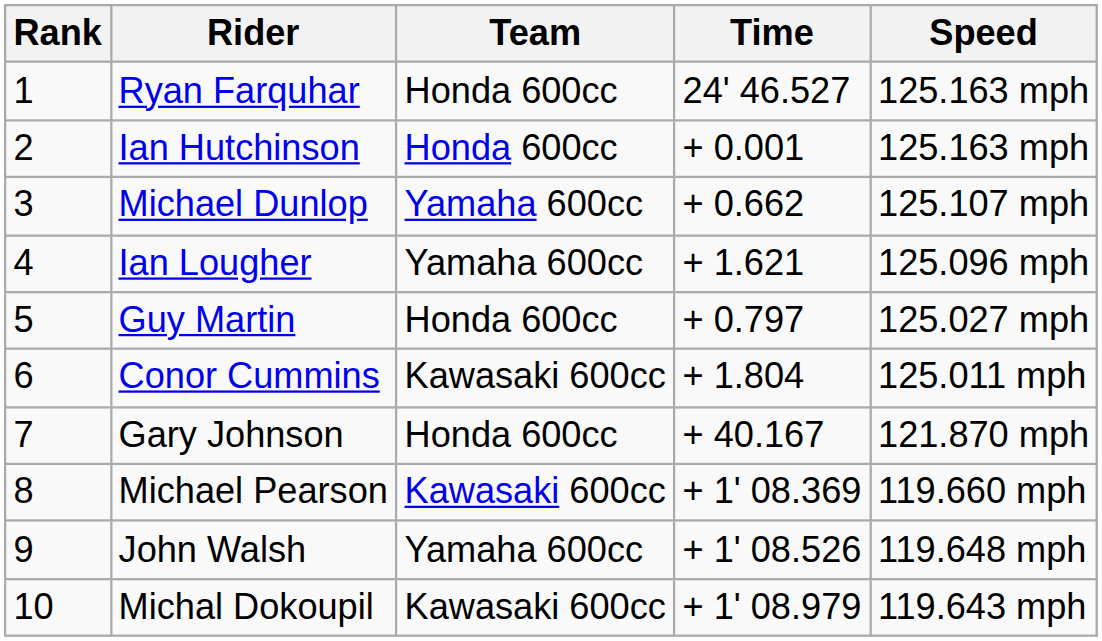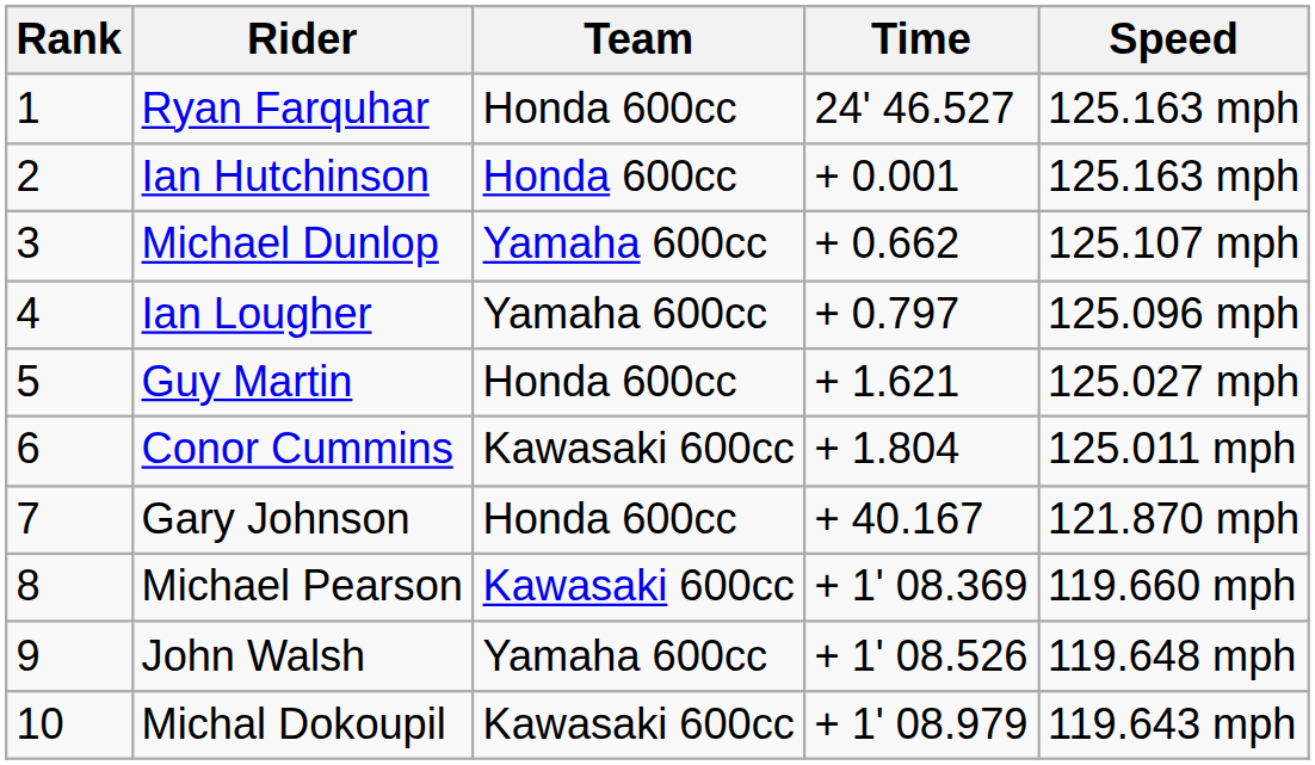Ian Lougher | Time: + 1.621 -> + 0.797
Guy Martin | Time: + 0.797 -> + 1.621
